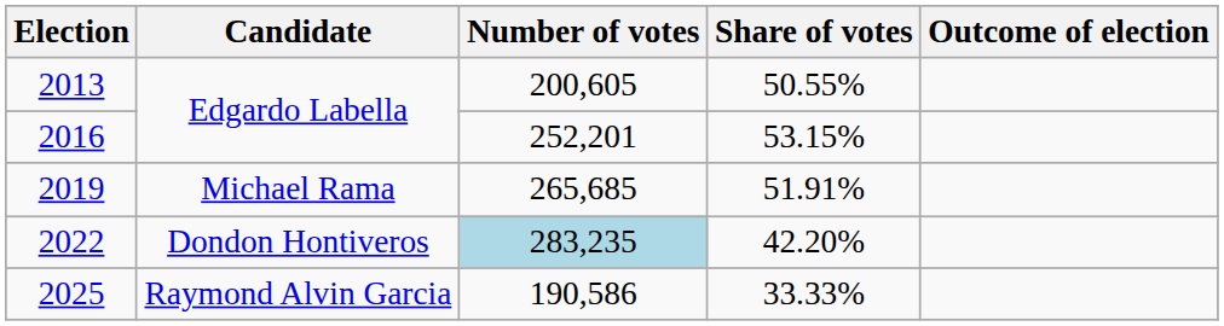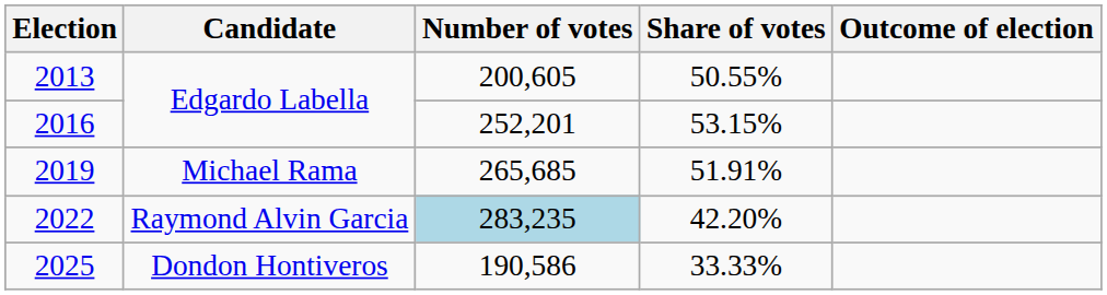2022 | Candidate: Dondon Hontiveros -> Raymond Alvin Garcia
2025 | Candidate: Raymond Alvin Garcia -> Dondon Hontiveros
